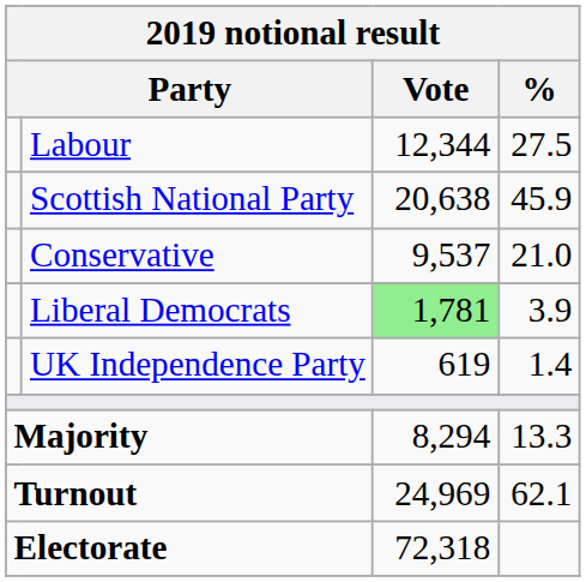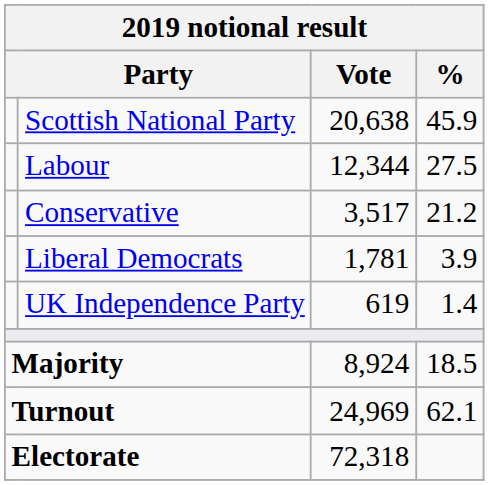rows swapped: Scottish National Party <-> Labour
Conservative | Vote: 9,537 -> 3,517
Conservative | %: 21.0 -> 21.2
Liberal Democrats | Vote: lightgreen background -> no background
Majority | Vote: 8,294 -> 8,924
Majority | %: 13.3 -> 18.5
